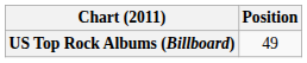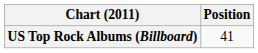US Top Rock Albums (Billboard) | Position: 49 -> 41
